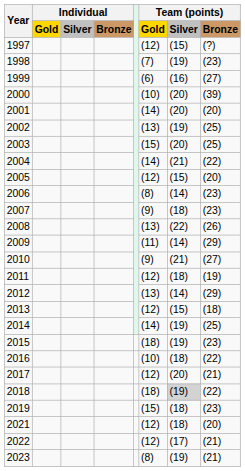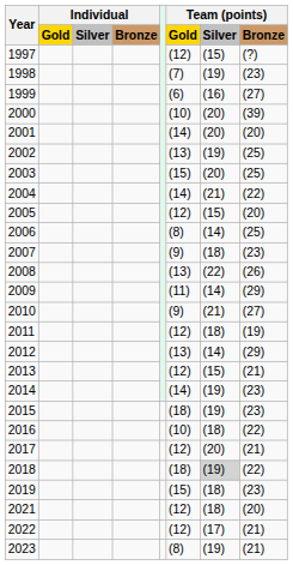2006 | Team (points) / Bronze: (23) -> (25)
2013 | Team (points) / Bronze: (18) -> (21)
2014 | Team (points) / Bronze: (25) -> (23)
